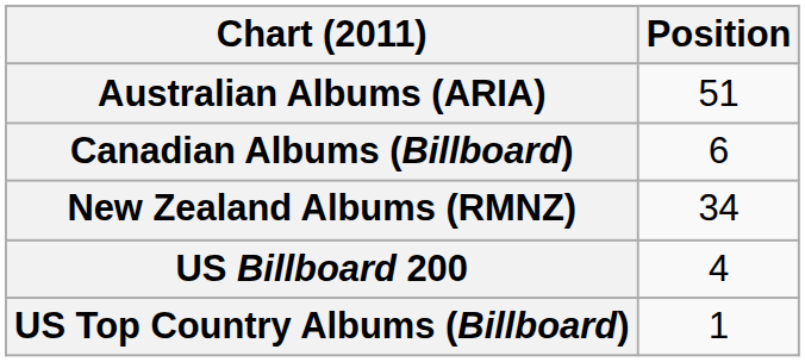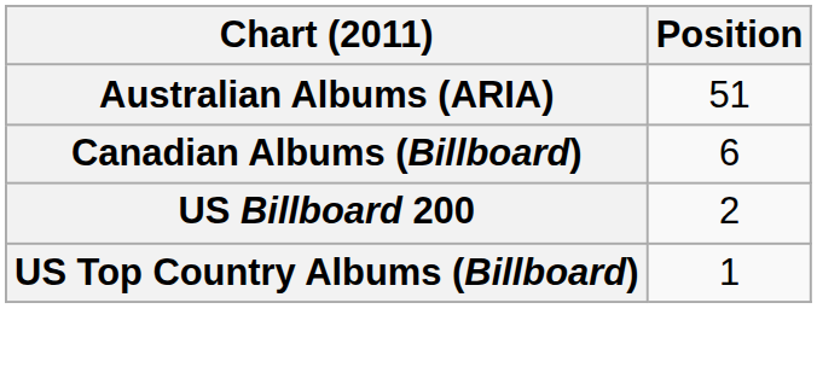- row: New Zealand Albums (RMNZ) | 34
US Billboard 200 | Position: 4 -> 2
